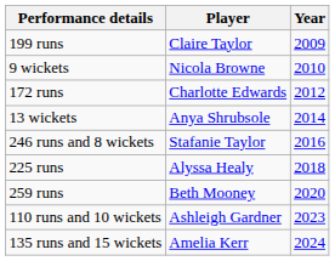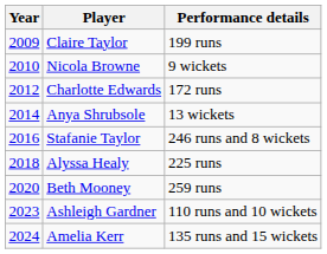columns swapped: Year <-> Performance details
